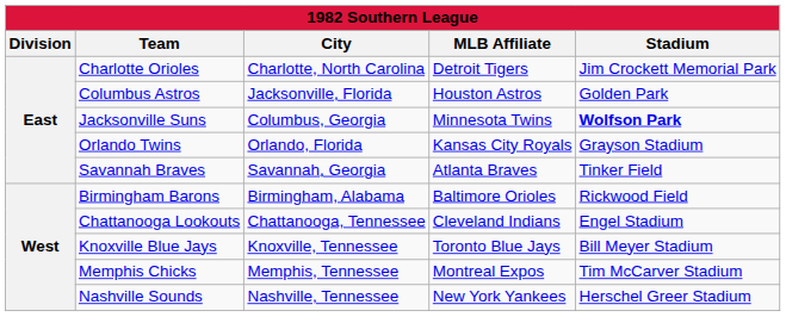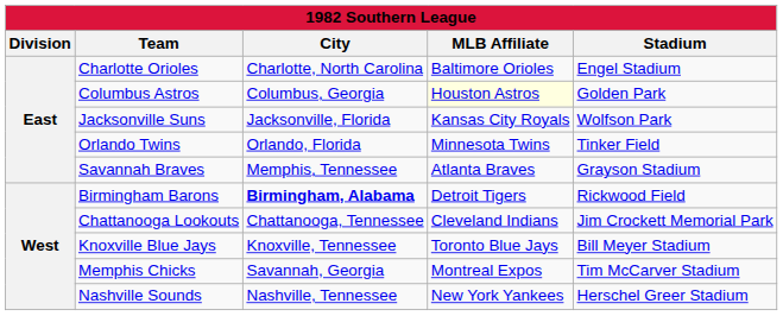Charlotte Orioles | MLB Affiliate: Detroit Tigers -> Baltimore Orioles
Charlotte Orioles | Stadium: Jim Crockett Memorial Park -> Engel Stadium
Columbus Astros | City: Jacksonville, Florida -> Columbus, Georgia
Columbus Astros | MLB Affiliate: no background -> lightyellow background
Jacksonville Suns | City: Columbus, Georgia -> Jacksonville, Florida
Jacksonville Suns | MLB Affiliate: Minnesota Twins -> Kansas City Royals
Jacksonville Suns | Stadium: bold -> normal
Orlando Twins | MLB Affiliate: Kansas City Royals -> Minnesota Twins
Orlando Twins | Stadium: Grayson Stadium -> Tinker Field
Savannah Braves | City: Savannah, Georgia -> Memphis, Tennessee
Savannah Braves | Stadium: Tinker Field -> Grayson Stadium
Birmingham Barons | City: normal -> bold
Birmingham Barons | MLB Affiliate: Baltimore Orioles -> Detroit Tigers
Chattanooga Lookouts | Stadium: Engel Stadium -> Jim Crockett Memorial Park
Memphis Chicks | City: Memphis, Tennessee -> Savannah, Georgia
